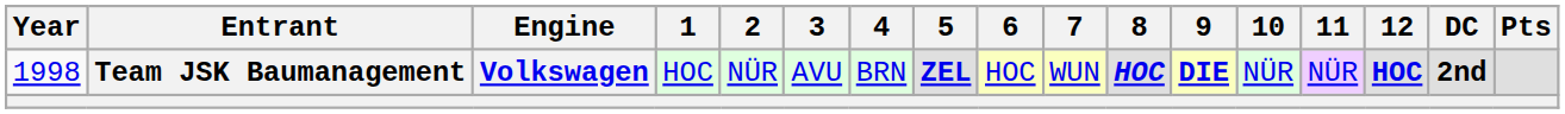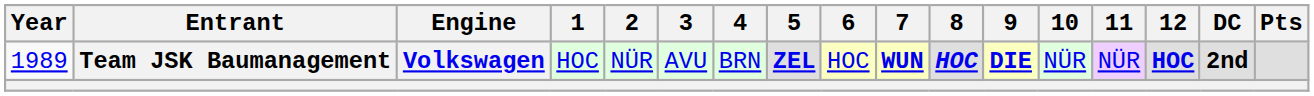Team JSK Baumanagement | Year: 1998 -> 1989
Team JSK Baumanagement | 7: normal -> bold
